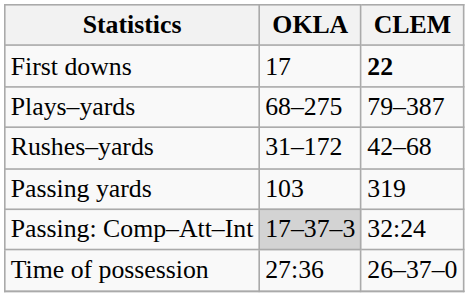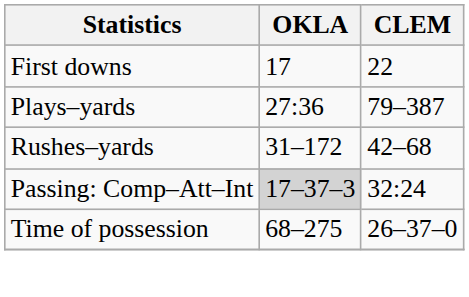First downs | CLEM: bold -> normal
Plays–yards | OKLA: 68–275 -> 27:36
- row: Passing yards | 103 | 319
Time of possession | OKLA: 27:36 -> 68–275
